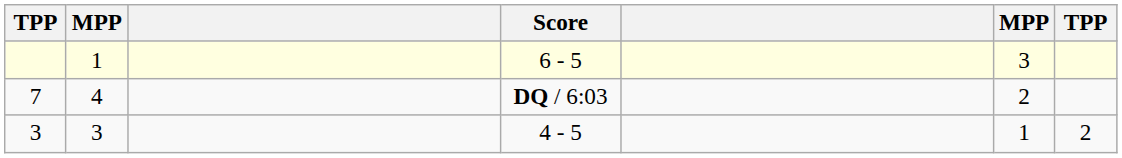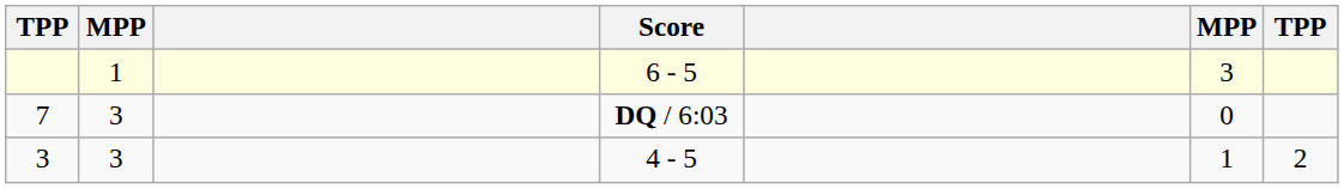7 | column 2: 4 -> 3
7 | column 6: 2 -> 0
